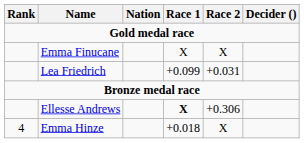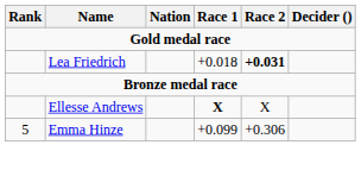- row: Emma Finucane | X | X
Lea Friedrich | Race 1: +0.099 -> +0.018
Lea Friedrich | Race 2: normal -> bold
Ellesse Andrews | Race 2: +0.306 -> X
Emma Hinze | Rank: 4 -> 5
Emma Hinze | Race 1: +0.018 -> +0.099
Emma Hinze | Race 2: X -> +0.306
